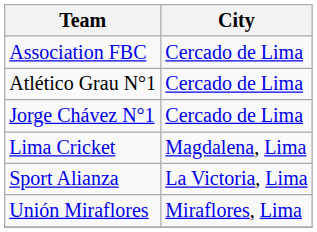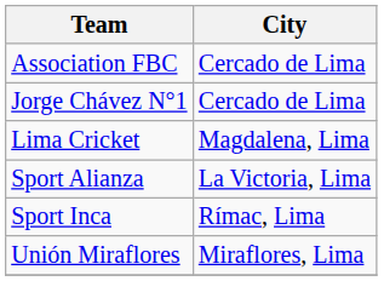- row: Atlético Grau N°1 | Cercado de Lima
+ row: Sport Inca | Rímac, Lima
